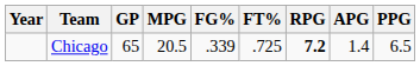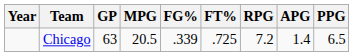Chicago | GP: 65 -> 63
Chicago | RPG: bold -> normal
